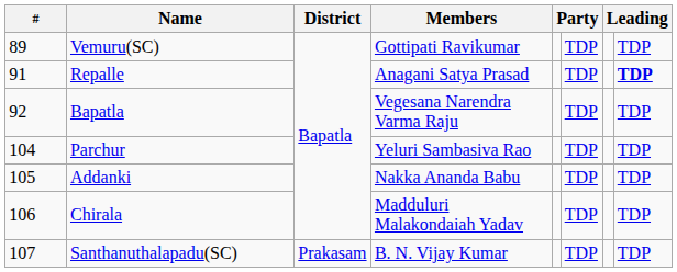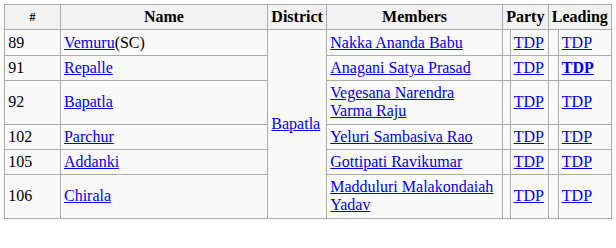Vemuru(SC) | Members: Gottipati Ravikumar -> Nakka Ananda Babu
Parchur | #: 104 -> 102
Addanki | Members: Nakka Ananda Babu -> Gottipati Ravikumar
- row: 107 | Santhanuthalapadu(SC) | Prakasam | B. N. Vijay Kumar | TDP | TDP
